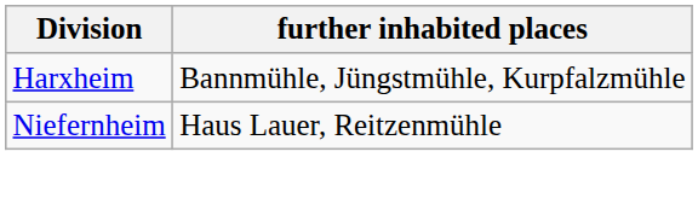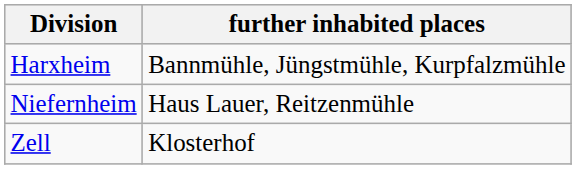+ row: Zell | Klosterhof
